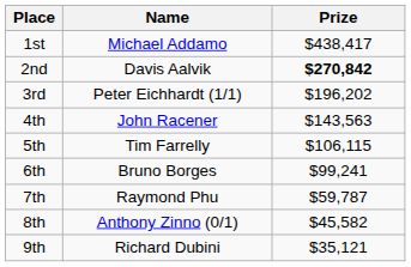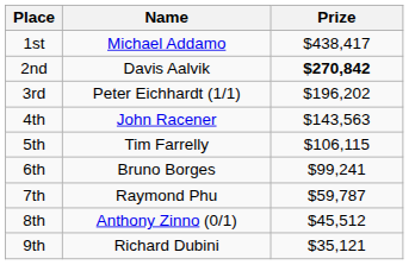8th | Prize: $45,582 -> $45,512
